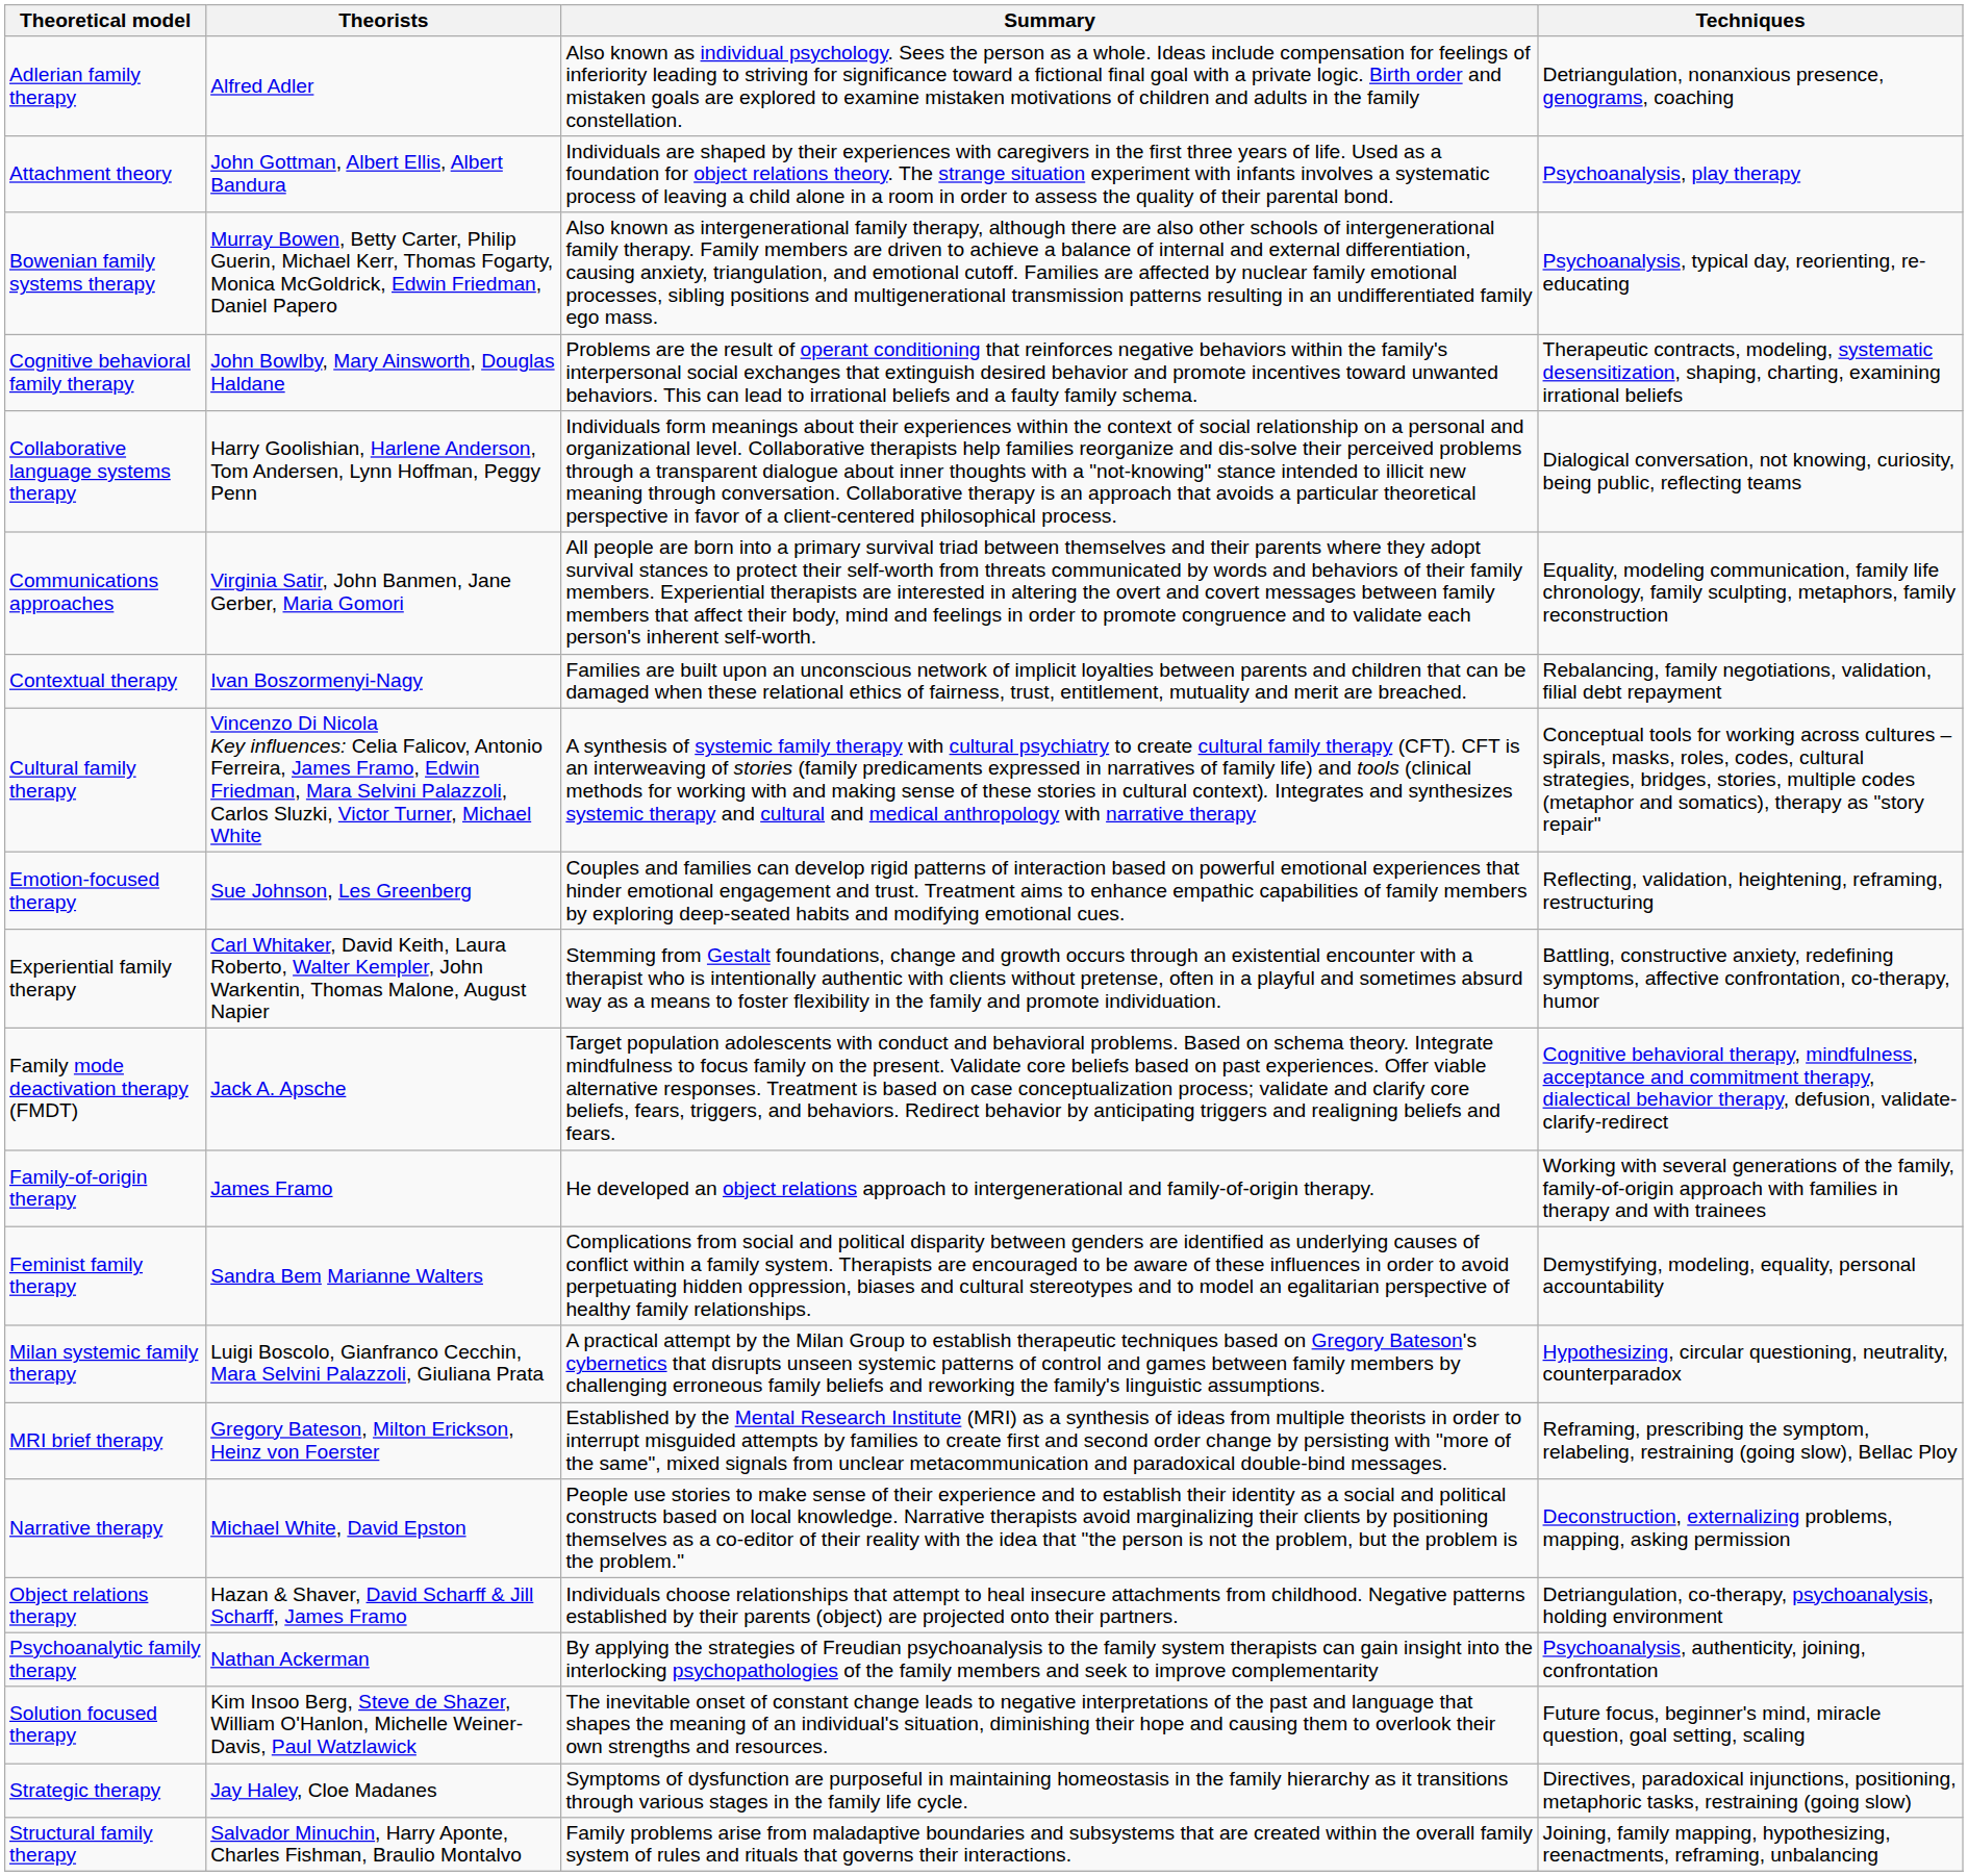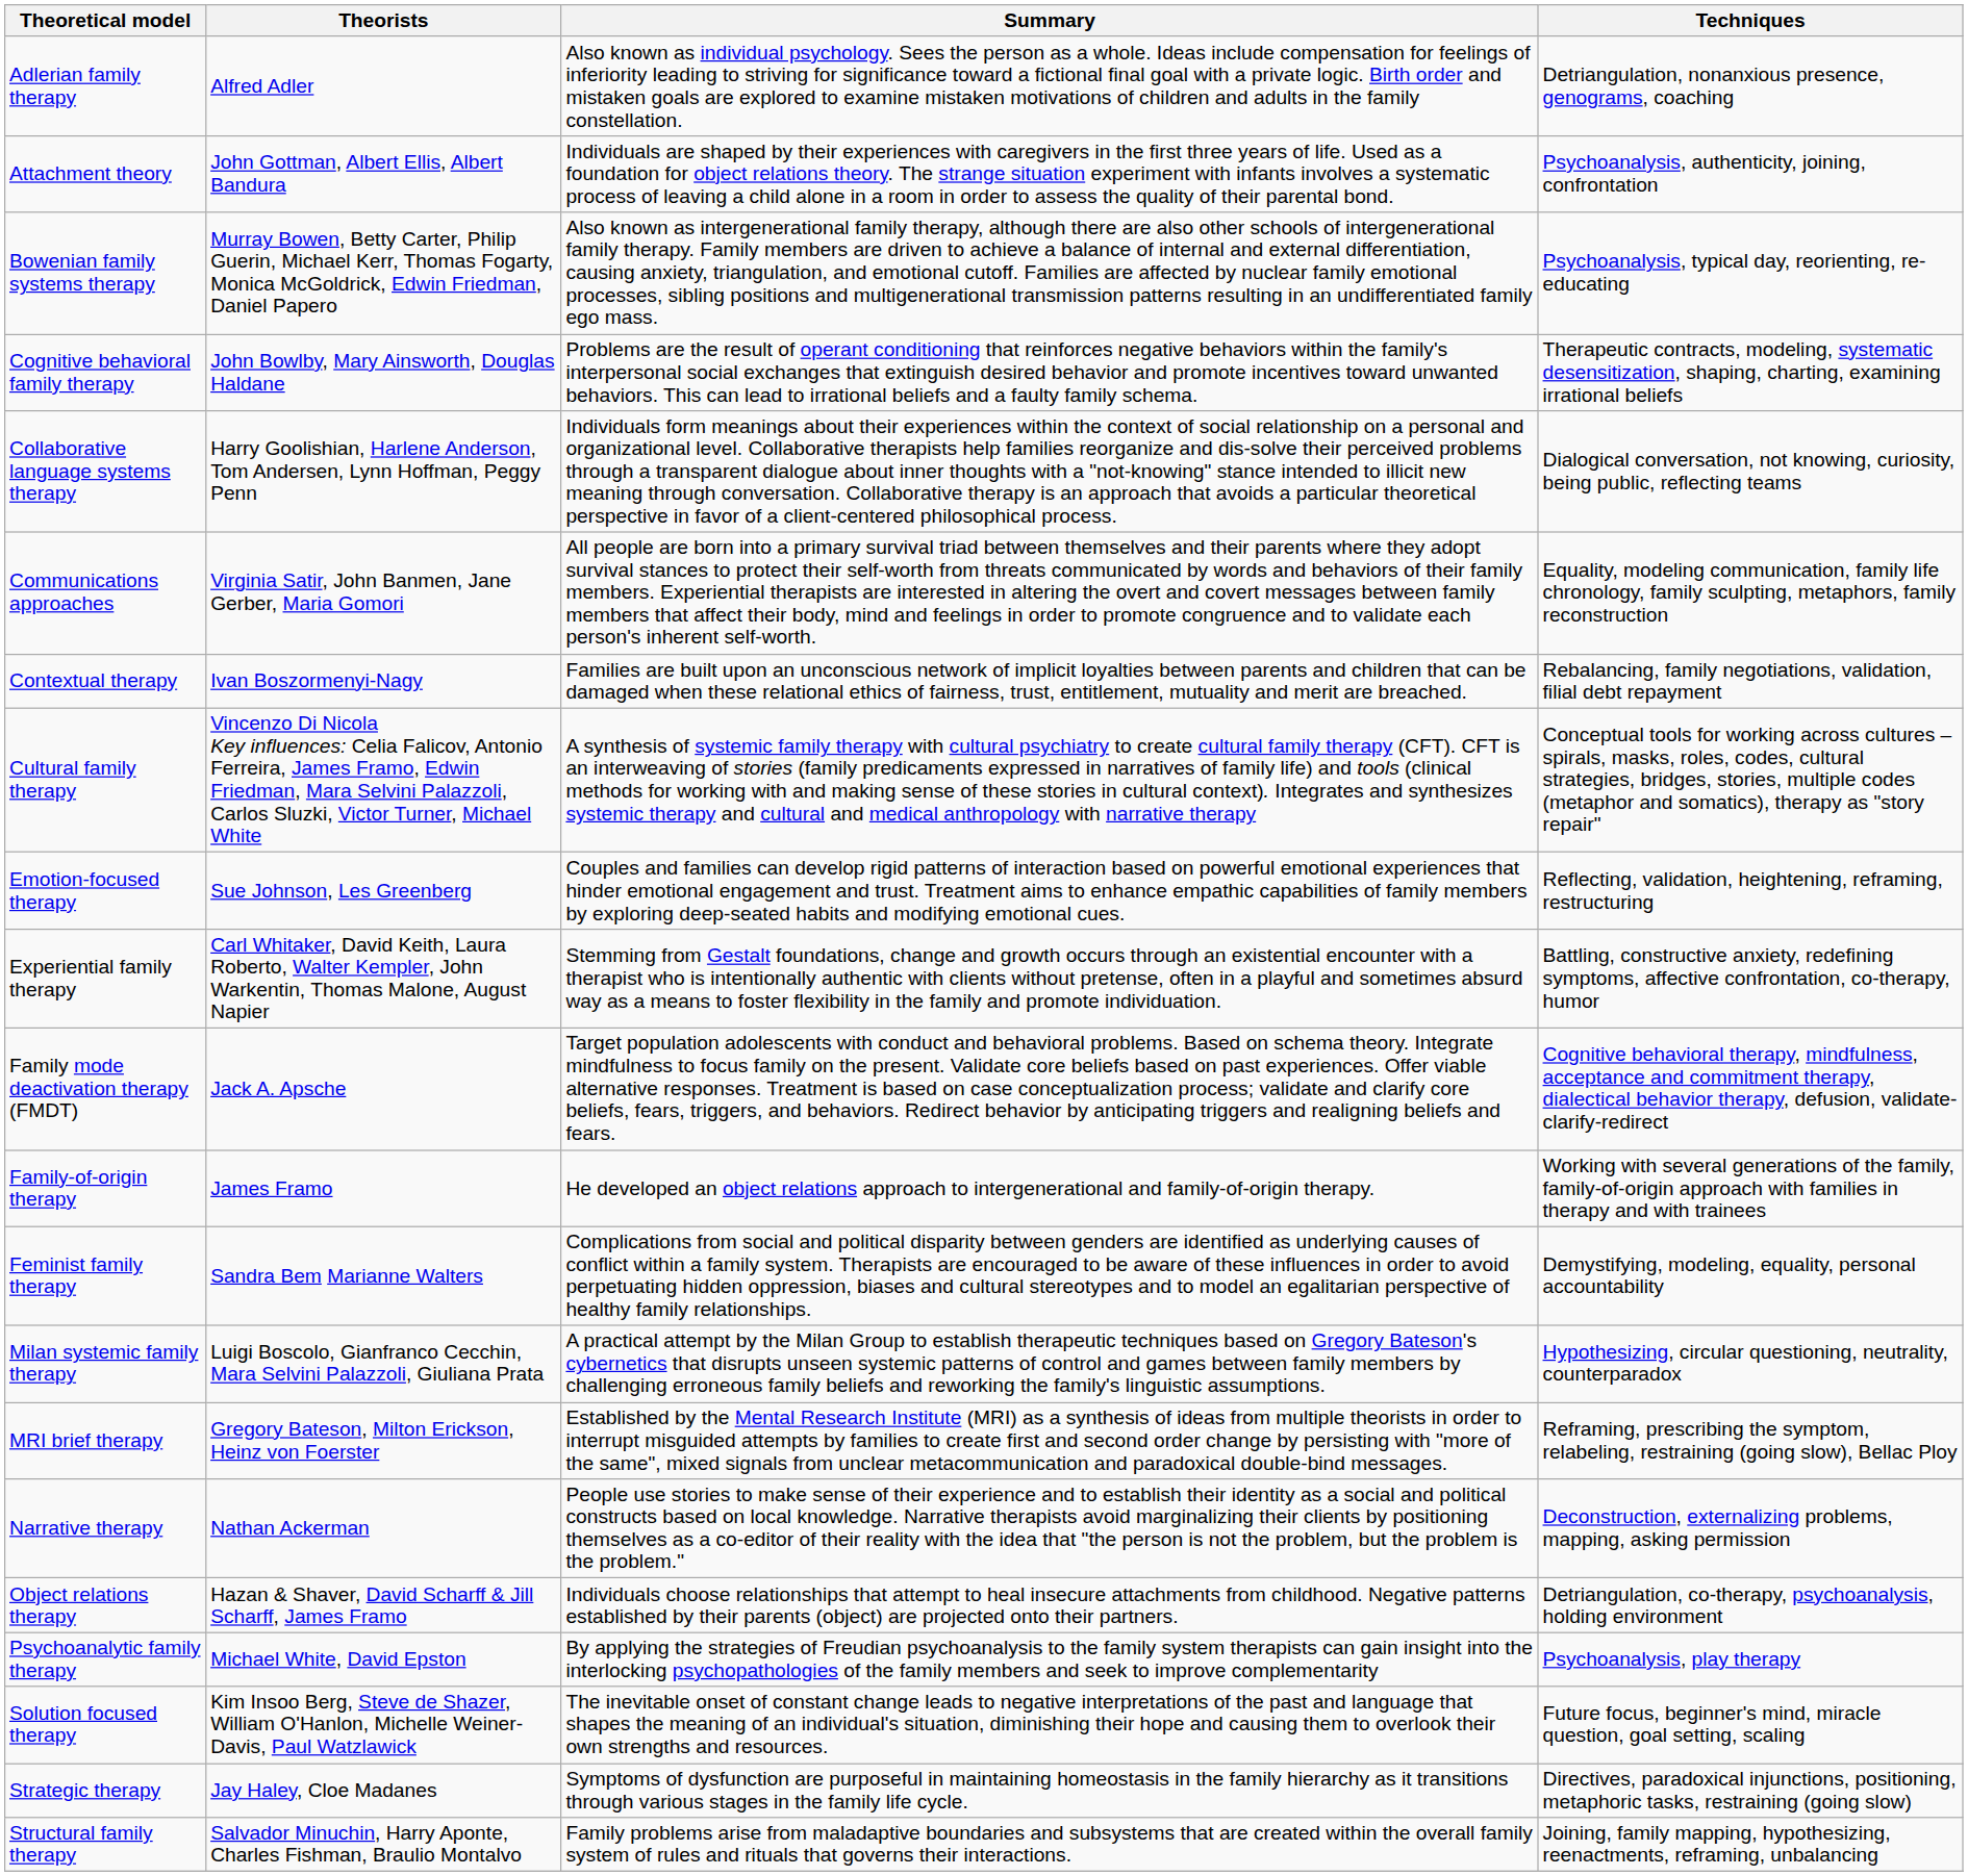Attachment theory | Techniques: Psychoanalysis, play therapy -> Psychoanalysis, authenticity, joining, confrontation
Narrative therapy | Theorists: Michael White, David Epston -> Nathan Ackerman
Psychoanalytic family therapy | Theorists: Nathan Ackerman -> Michael White, David Epston
Psychoanalytic family therapy | Techniques: Psychoanalysis, authenticity, joining, confrontation -> Psychoanalysis, play therapy
